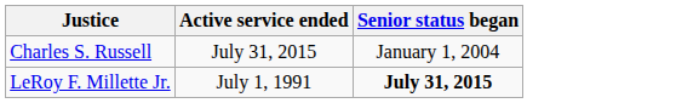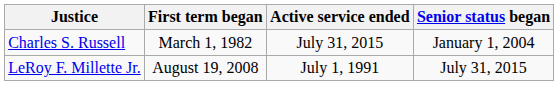+ column: First term began | March 1, 1982 | August 19, 2008
LeRoy F. Millette Jr. | Senior status began: bold -> normal
